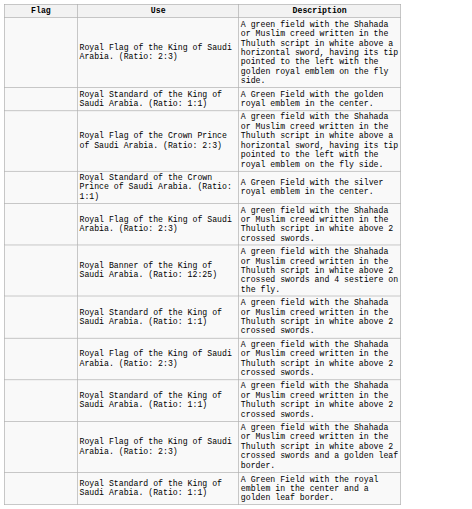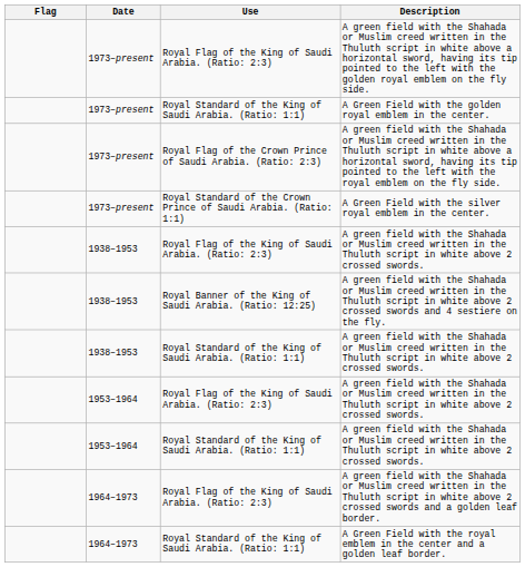+ column: Date | 1973–present | 1973–present | 1973–present | 1973–present | 1938–1953 | 1938–1953 | 1938–1953 | 1953–1964 | 1953–1964 | 1964–1973 | 1964–1973
